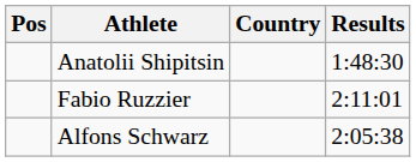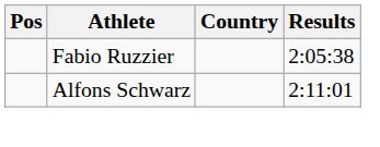- row: Anatolii Shipitsin | 1:48:30
Fabio Ruzzier | Results: 2:11:01 -> 2:05:38
Alfons Schwarz | Results: 2:05:38 -> 2:11:01
